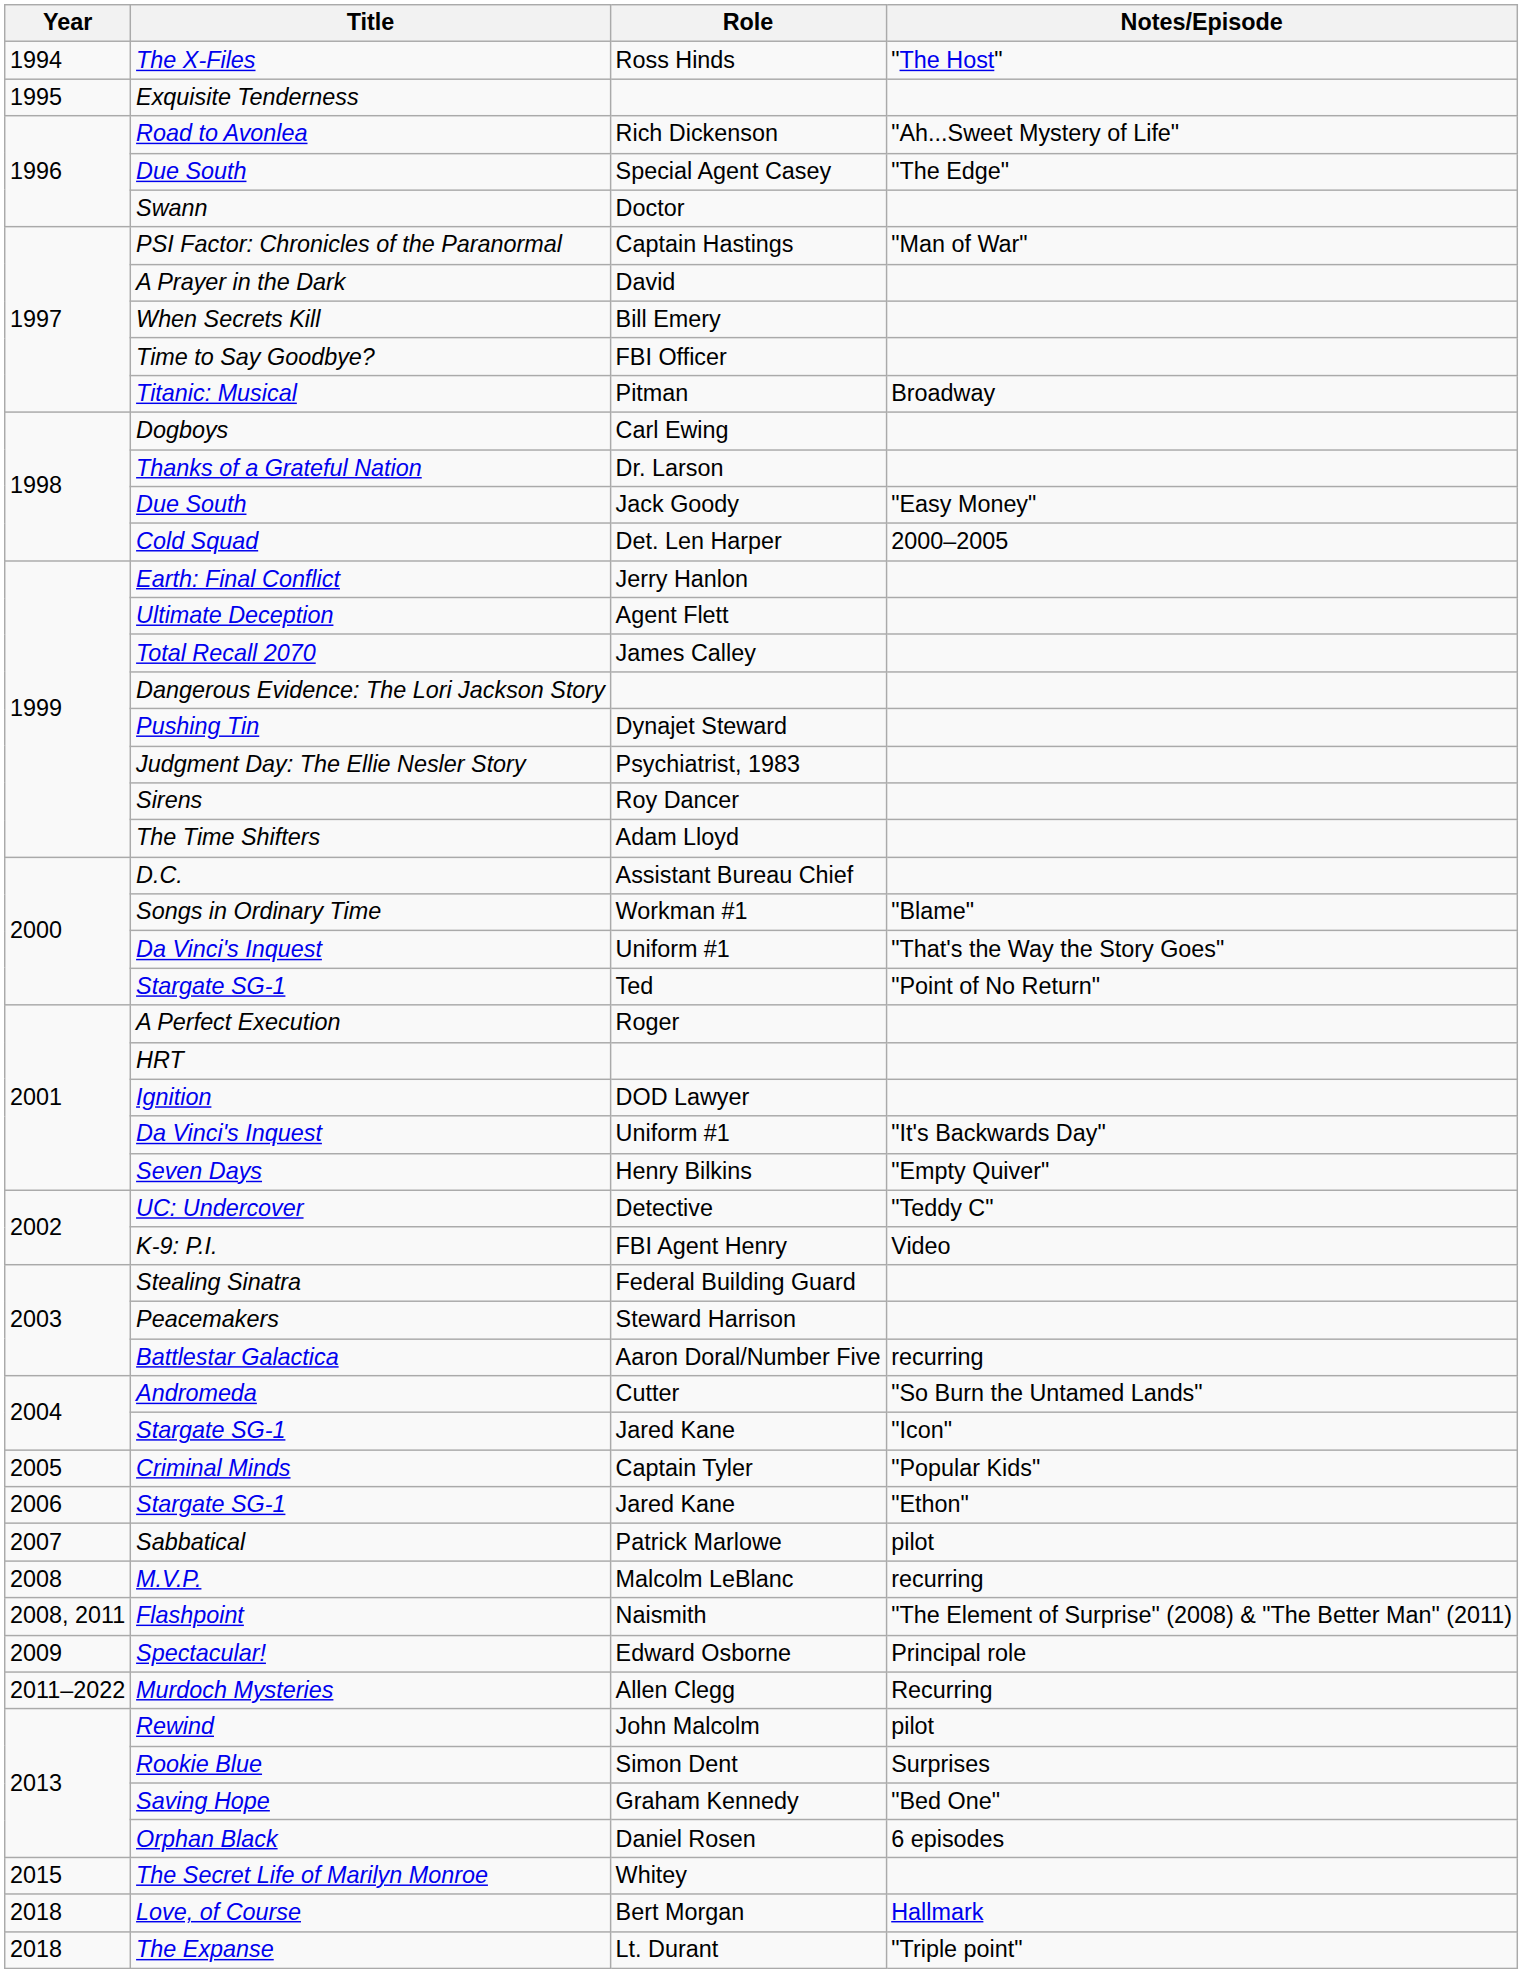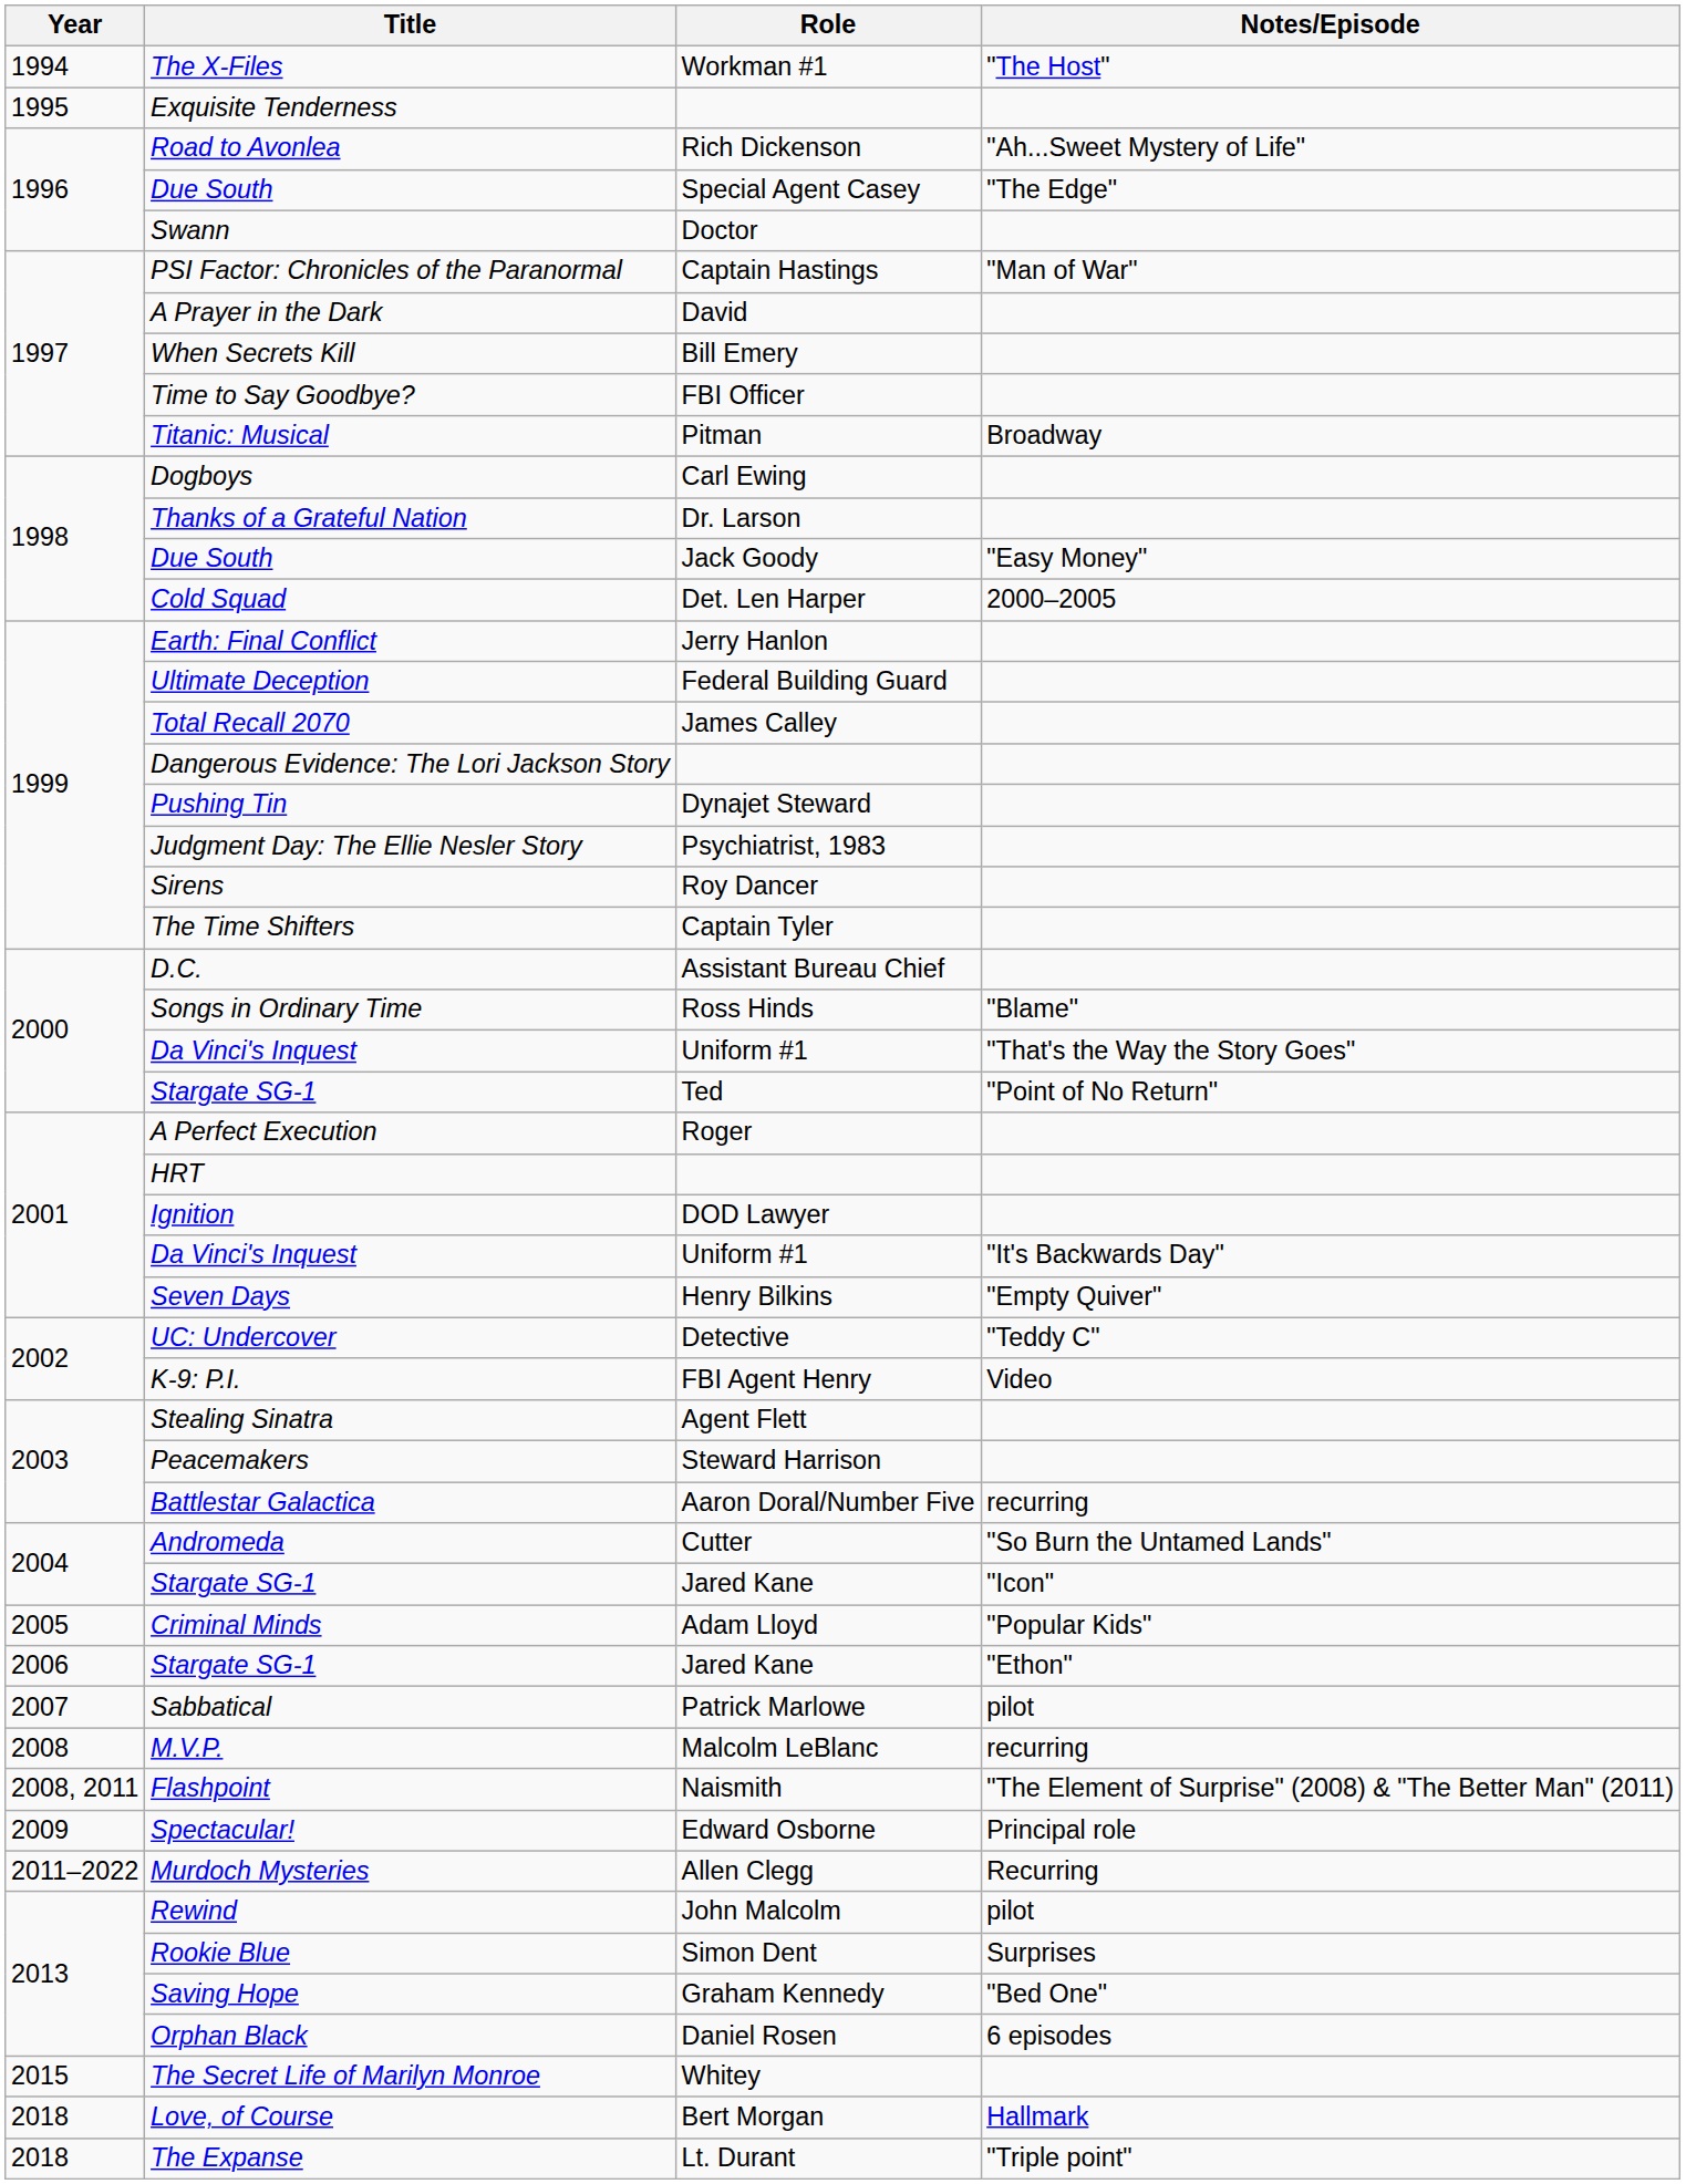The X-Files | Role: Ross Hinds -> Workman #1
Ultimate Deception | Role: Agent Flett -> Federal Building Guard
The Time Shifters | Role: Adam Lloyd -> Captain Tyler
Songs in Ordinary Time | Role: Workman #1 -> Ross Hinds
Stealing Sinatra | Role: Federal Building Guard -> Agent Flett
Criminal Minds | Role: Captain Tyler -> Adam Lloyd
